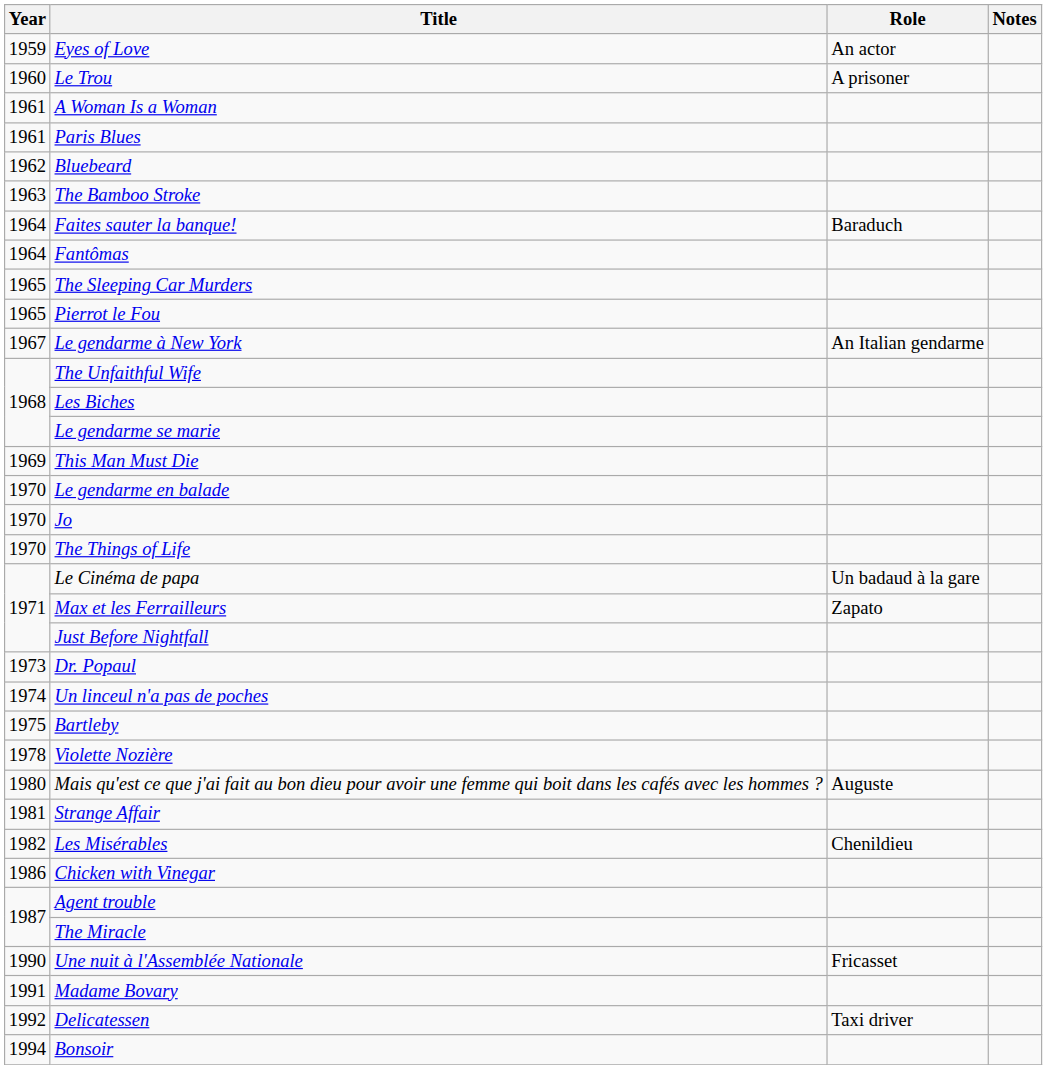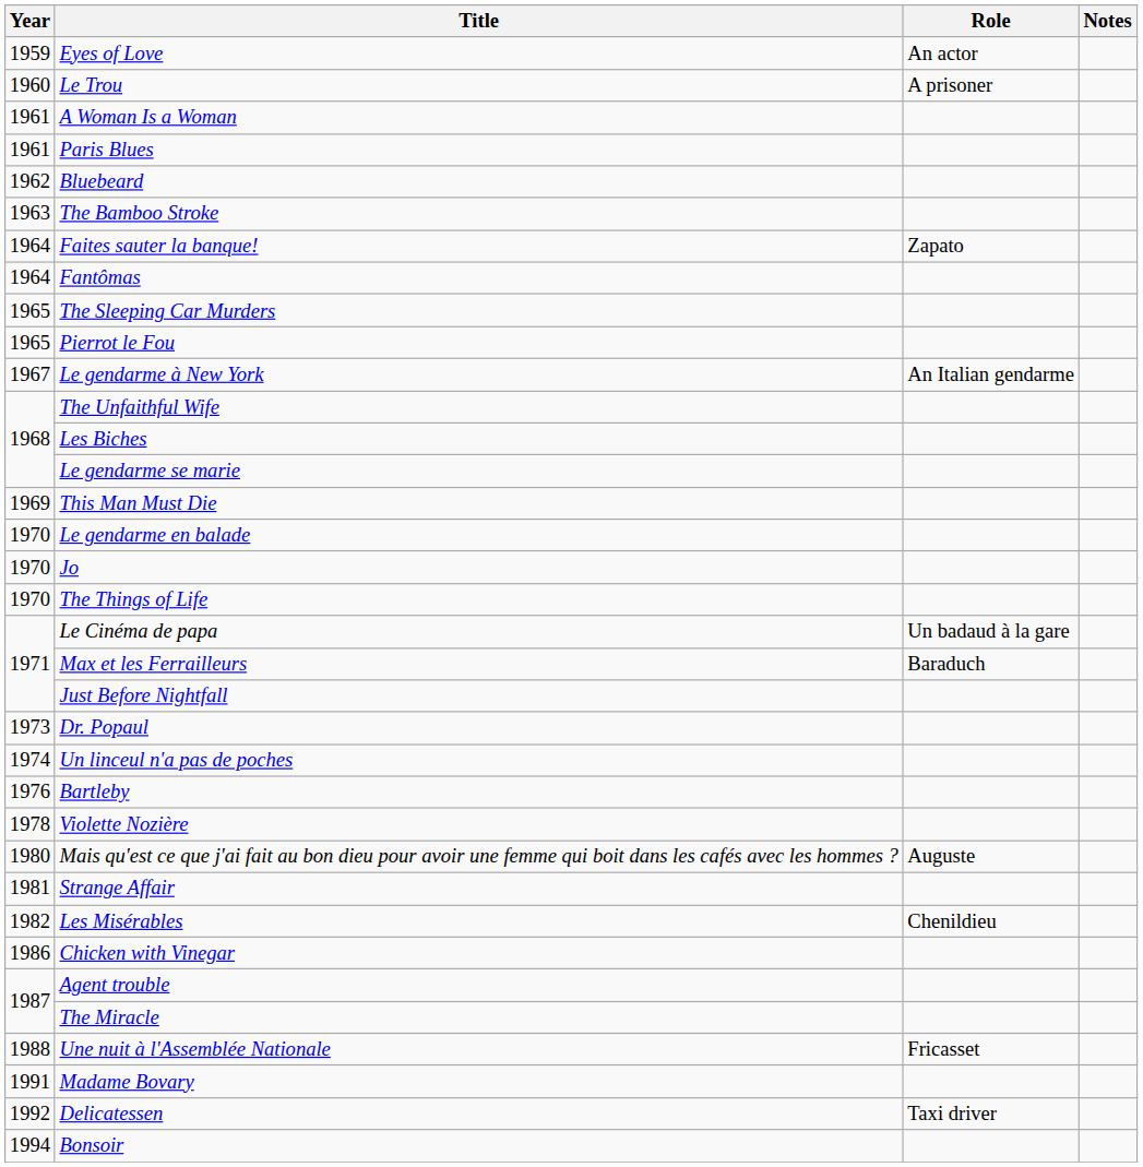Faites sauter la banque! | Role: Baraduch -> Zapato
Max et les Ferrailleurs | Role: Zapato -> Baraduch
Bartleby | Year: 1975 -> 1976
Une nuit à l'Assemblée Nationale | Year: 1990 -> 1988
